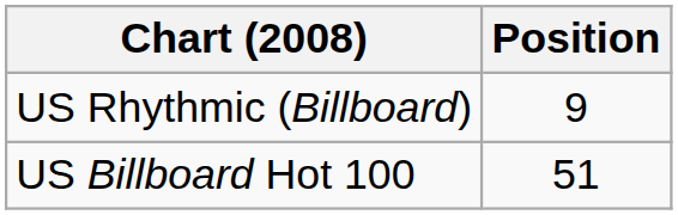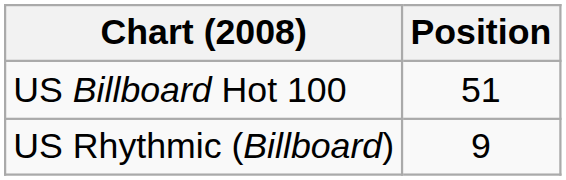rows swapped: US Billboard Hot 100 <-> US Rhythmic (Billboard)
